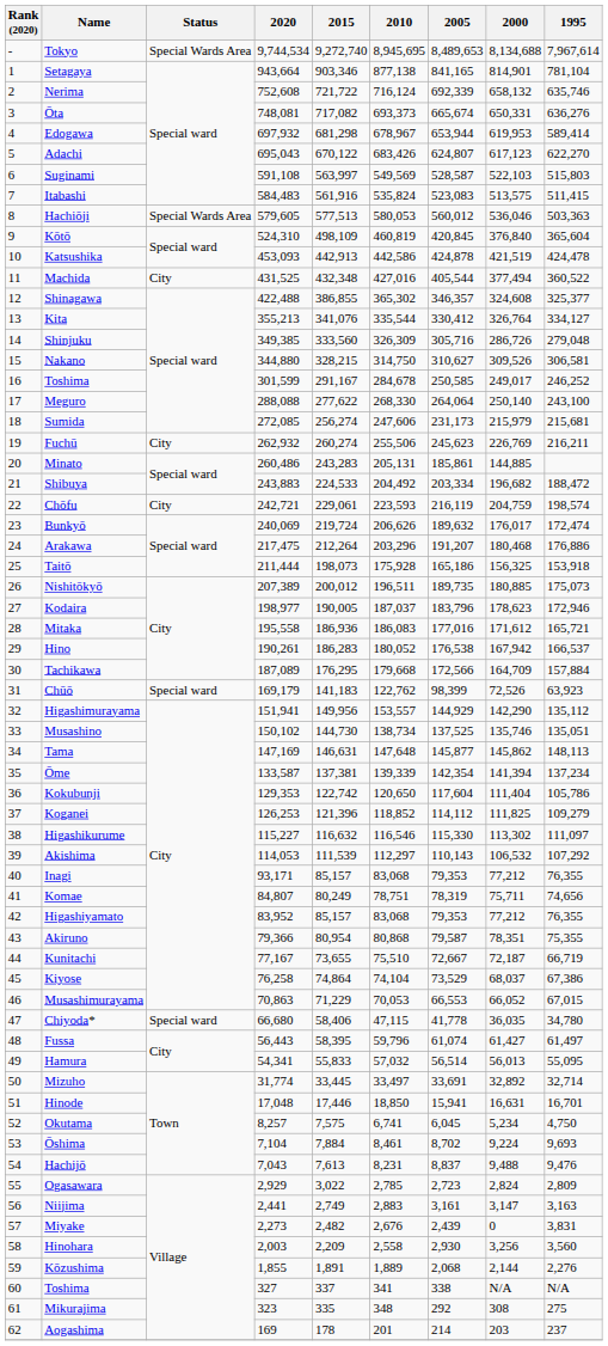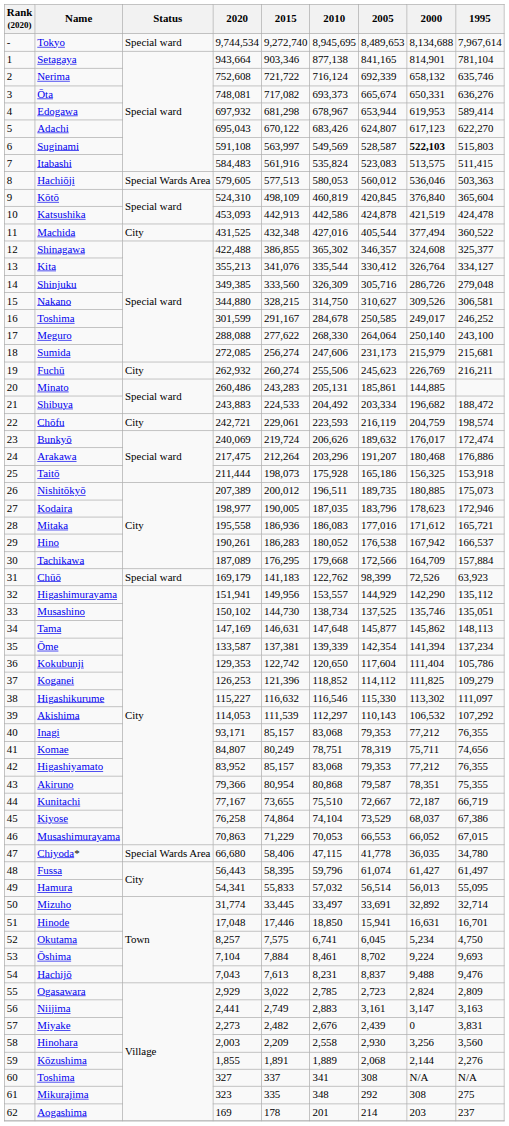Tokyo | Status: Special Wards Area -> Special ward
Suginami | 2000: normal -> bold
Kodaira | 2010: 187,037 -> 187,035
Chiyoda* | Status: Special ward -> Special Wards Area
60 / Toshima | 2005: 338 -> 308
